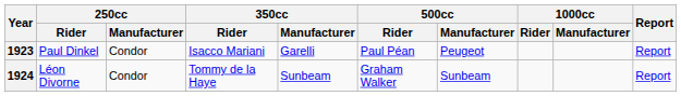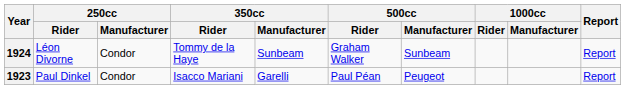rows swapped: 1924 <-> 1923
